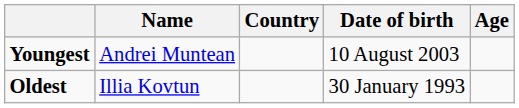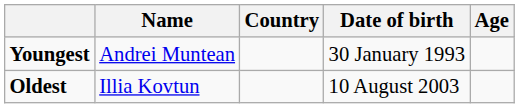Youngest | Date of birth: 10 August 2003 -> 30 January 1993
Oldest | Date of birth: 30 January 1993 -> 10 August 2003
